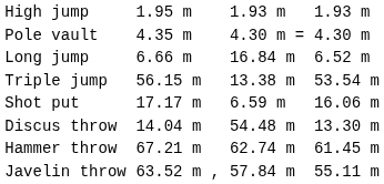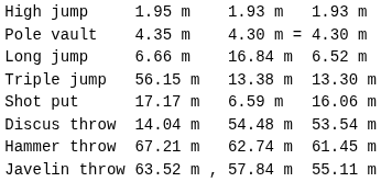Triple jump | column 7: 53.54 m -> 13.30 m
Discus throw | column 7: 13.30 m -> 53.54 m
